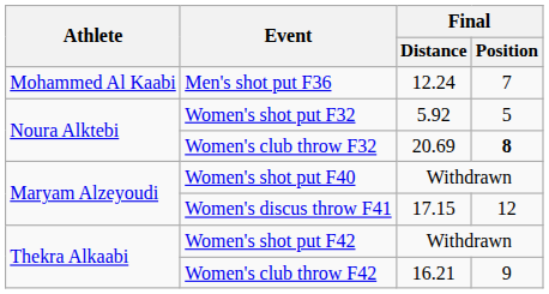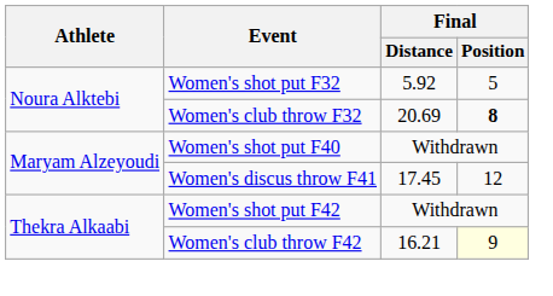- row: Mohammed Al Kaabi | Men's shot put F36 | 12.24 | 7
Women's discus throw F41 | Final / Distance: 17.15 -> 17.45
Women's club throw F42 | Final / Position: no background -> lightyellow background
